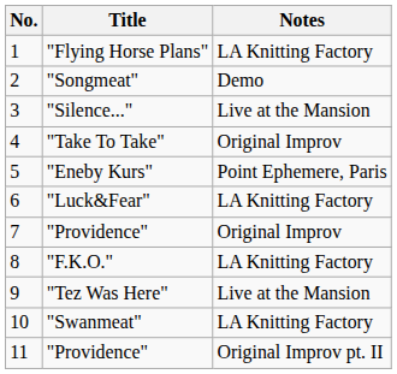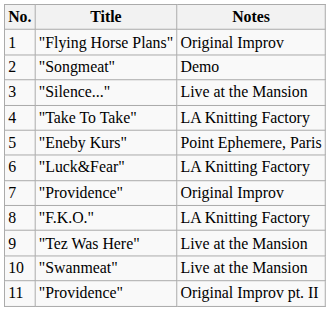"Flying Horse Plans" | Notes: LA Knitting Factory -> Original Improv
"Take To Take" | Notes: Original Improv -> LA Knitting Factory
"Swanmeat" | Notes: LA Knitting Factory -> Live at the Mansion
